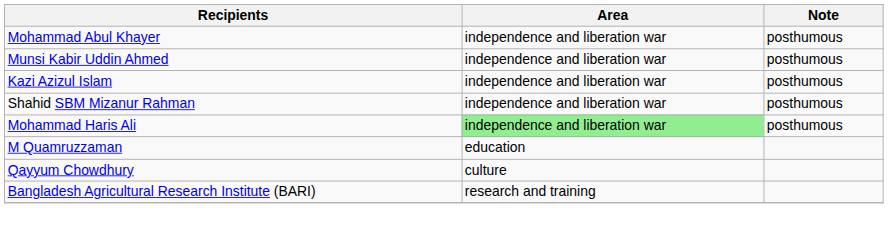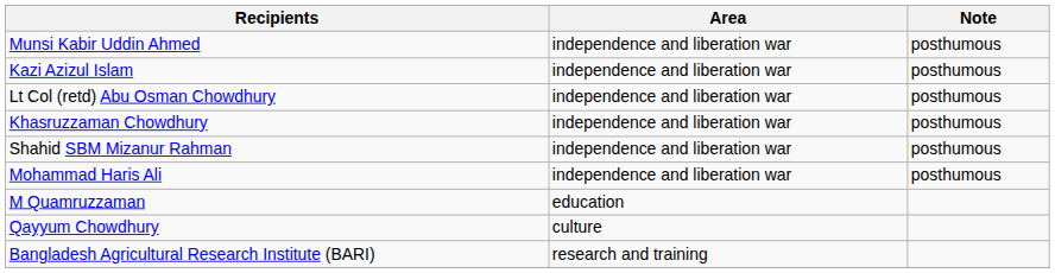- row: Mohammad Abul Khayer | independence and liberation war | posthumous
+ row: Lt Col (retd) Abu Osman Chowdhury | independence and liberation war | posthumous
+ row: Khasruzzaman Chowdhury | independence and liberation war | posthumous
Mohammad Haris Ali | Area: lightgreen background -> no background
